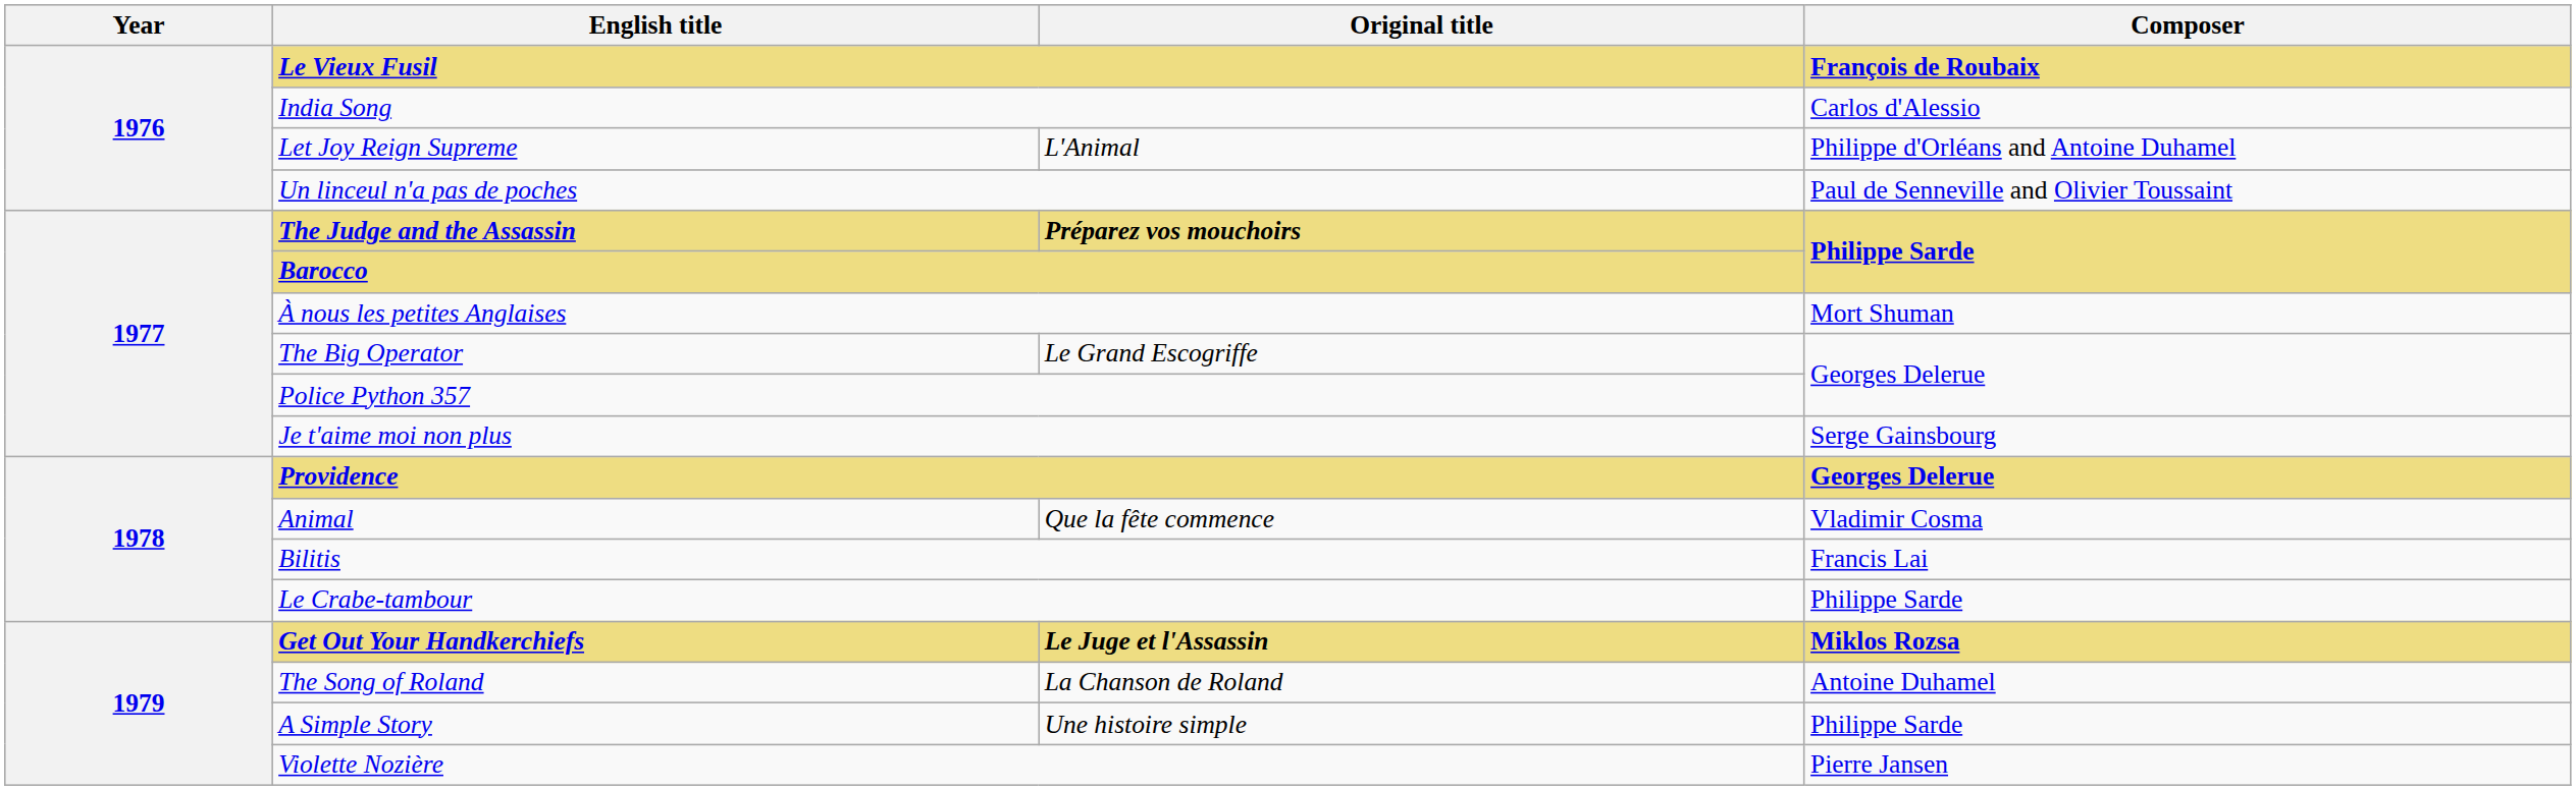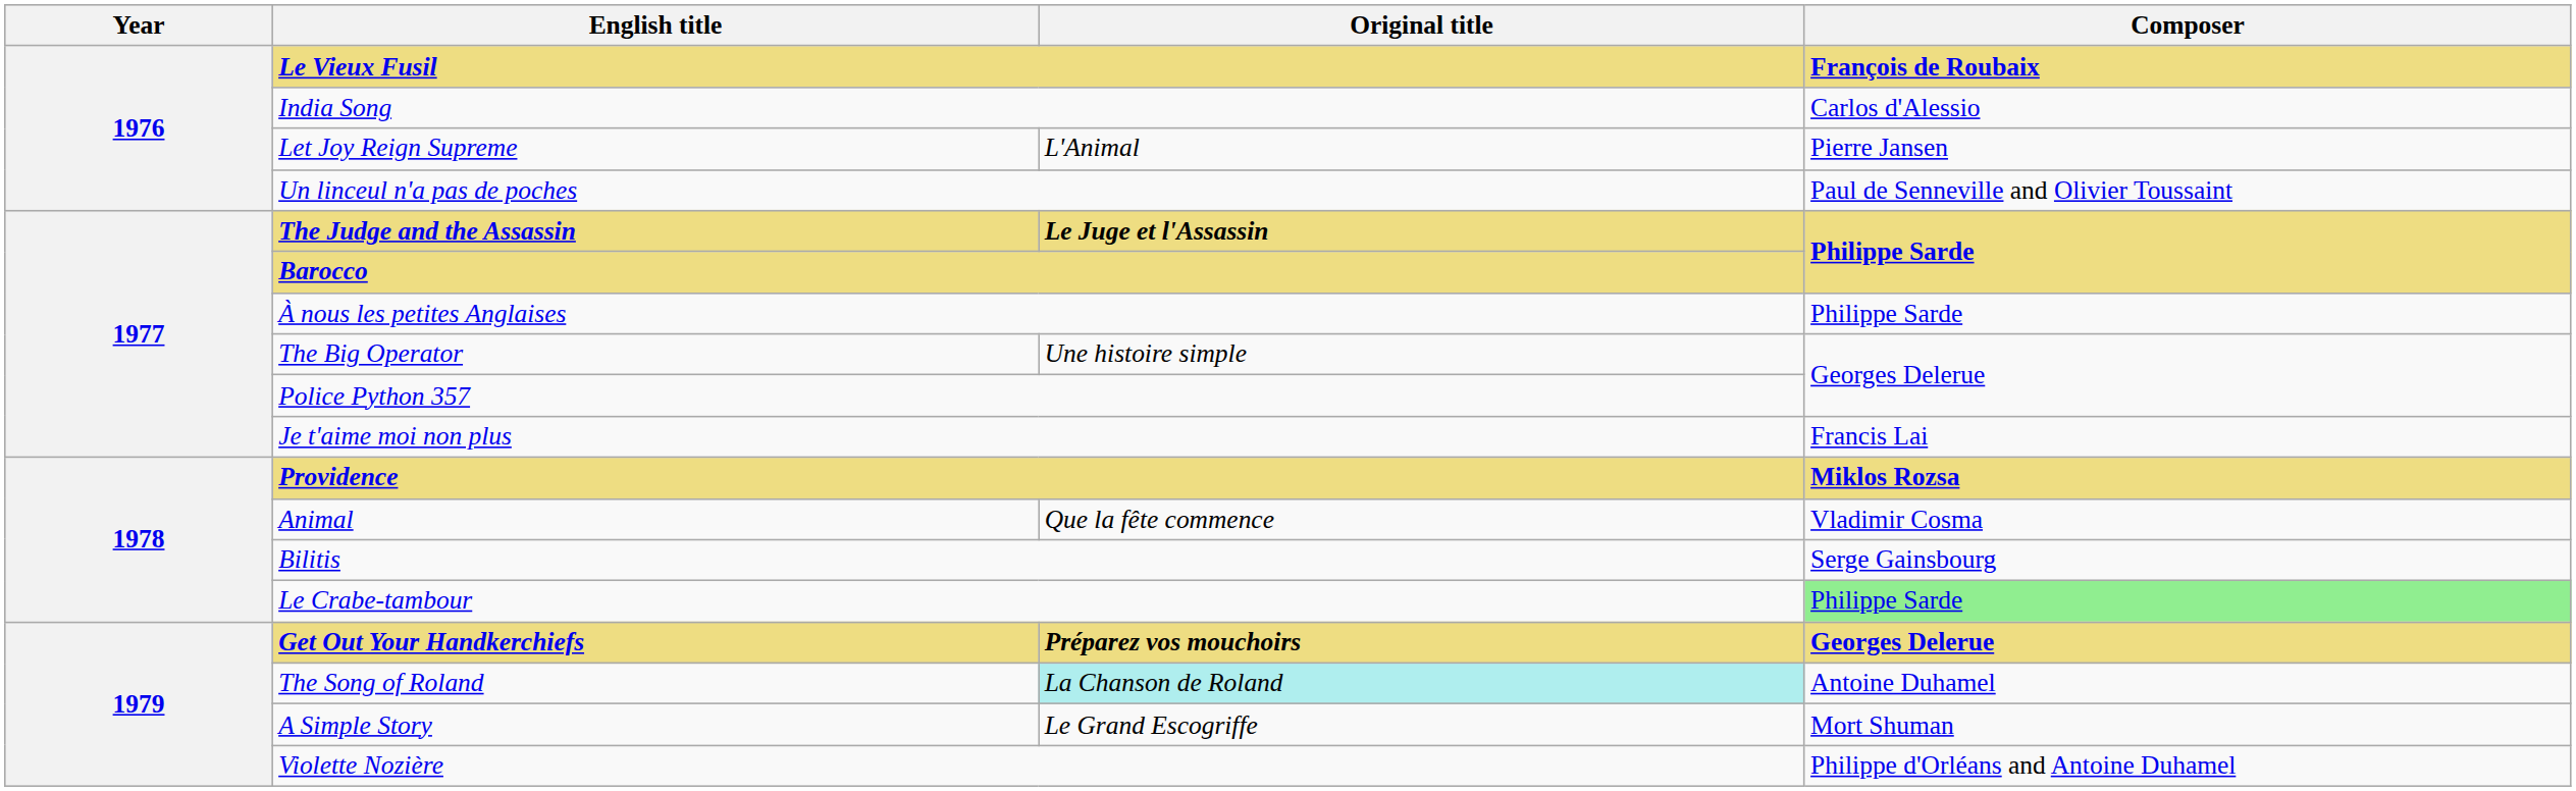Let Joy Reign Supreme | Composer: Philippe d'Orléans and Antoine Duhamel -> Pierre Jansen
The Judge and the Assassin | Original title: Préparez vos mouchoirs -> Le Juge et l'Assassin
À nous les petites Anglaises | Composer: Mort Shuman -> Philippe Sarde
The Big Operator | Original title: Le Grand Escogriffe -> Une histoire simple
Je t'aime moi non plus | Composer: Serge Gainsbourg -> Francis Lai
Providence | Composer: Georges Delerue -> Miklos Rozsa
Bilitis | Composer: Francis Lai -> Serge Gainsbourg
Le Crabe-tambour | Composer: no background -> lightgreen background
Get Out Your Handkerchiefs | Original title: Le Juge et l'Assassin -> Préparez vos mouchoirs
Get Out Your Handkerchiefs | Composer: Miklos Rozsa -> Georges Delerue
The Song of Roland | Original title: no background -> paleturquoise background
A Simple Story | Original title: Une histoire simple -> Le Grand Escogriffe
A Simple Story | Composer: Philippe Sarde -> Mort Shuman
Violette Nozière | Composer: Pierre Jansen -> Philippe d'Orléans and Antoine Duhamel
